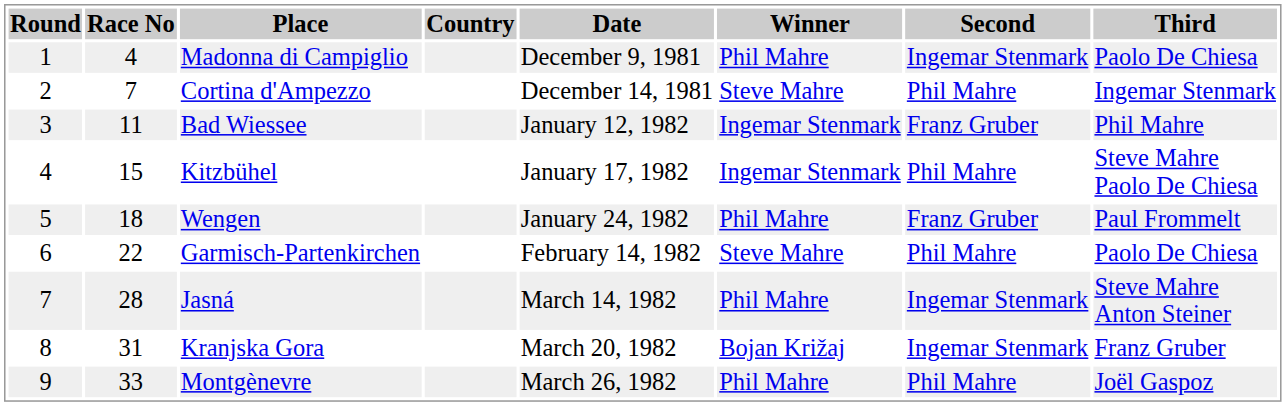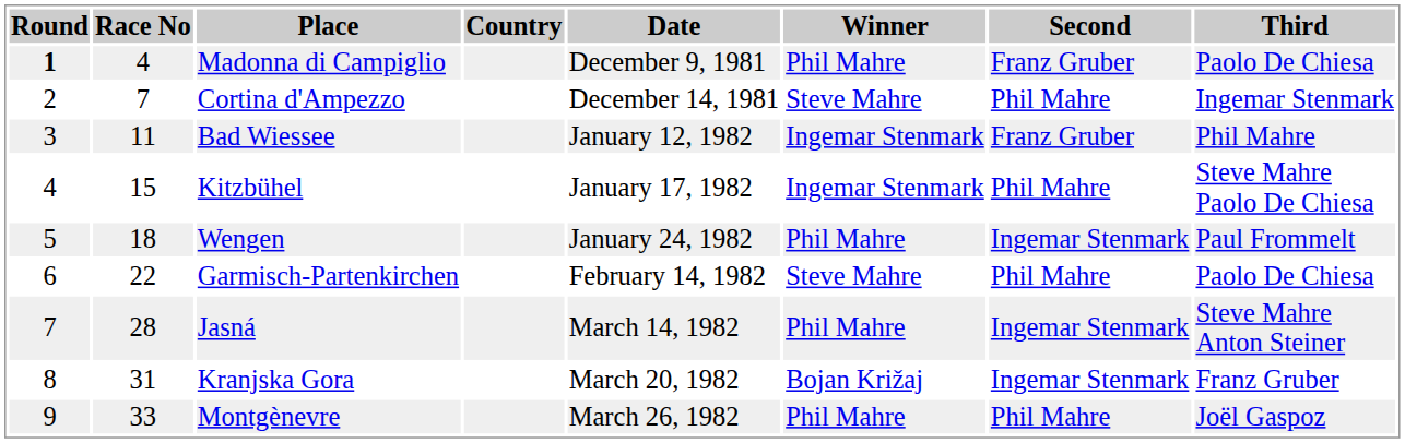Madonna di Campiglio | Round: normal -> bold
Madonna di Campiglio | Second: Ingemar Stenmark -> Franz Gruber
Wengen | Second: Franz Gruber -> Ingemar Stenmark
